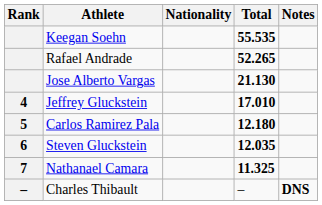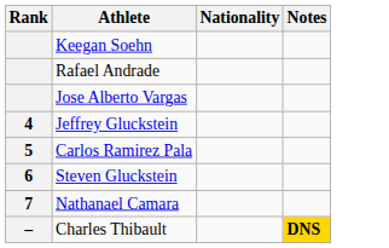- column: Total | 55.535 | 52.265 | 21.130 | 17.010 | 12.180 | 12.035 | 11.325 | –
Charles Thibault | Notes: no background -> gold background
